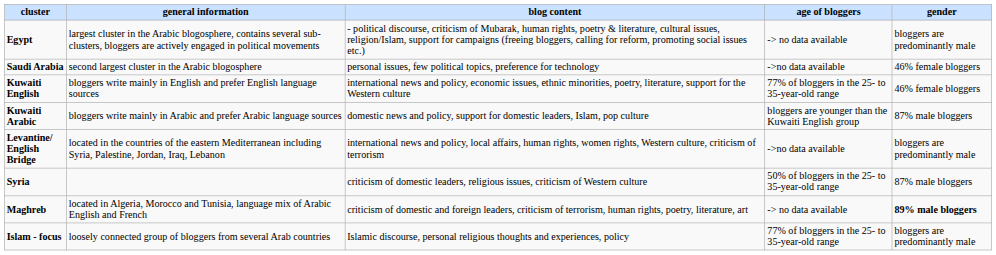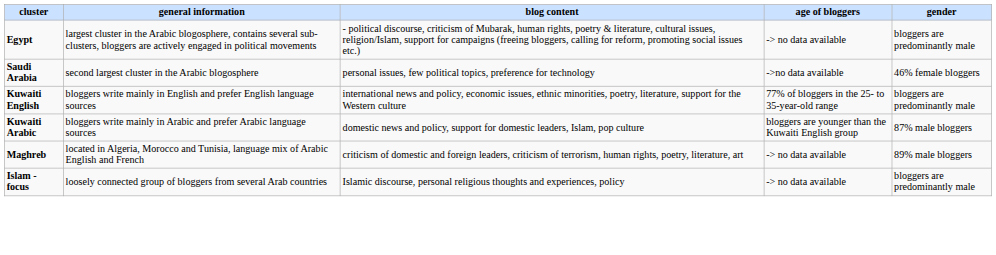Kuwaiti English | gender: 46% female bloggers -> bloggers are predominantly male
- row: Levantine/ English Bridge | located in the countries of the eastern Mediterranean including Syria, Palestine, Jordan, Iraq, Lebanon | international news and policy, local affairs, human rights, women rights, Western culture, criticism of terrorism | ->no data available | bloggers are predominantly male
- row: Syria | criticism of domestic leaders, religious issues, criticism of Western culture | 50% of bloggers in the 25- to 35-year-old range | 87% male bloggers
Maghreb | gender: bold -> normal
Islam - focus | age of bloggers: 77% of bloggers in the 25- to 35-year-old range -> -> no data available
